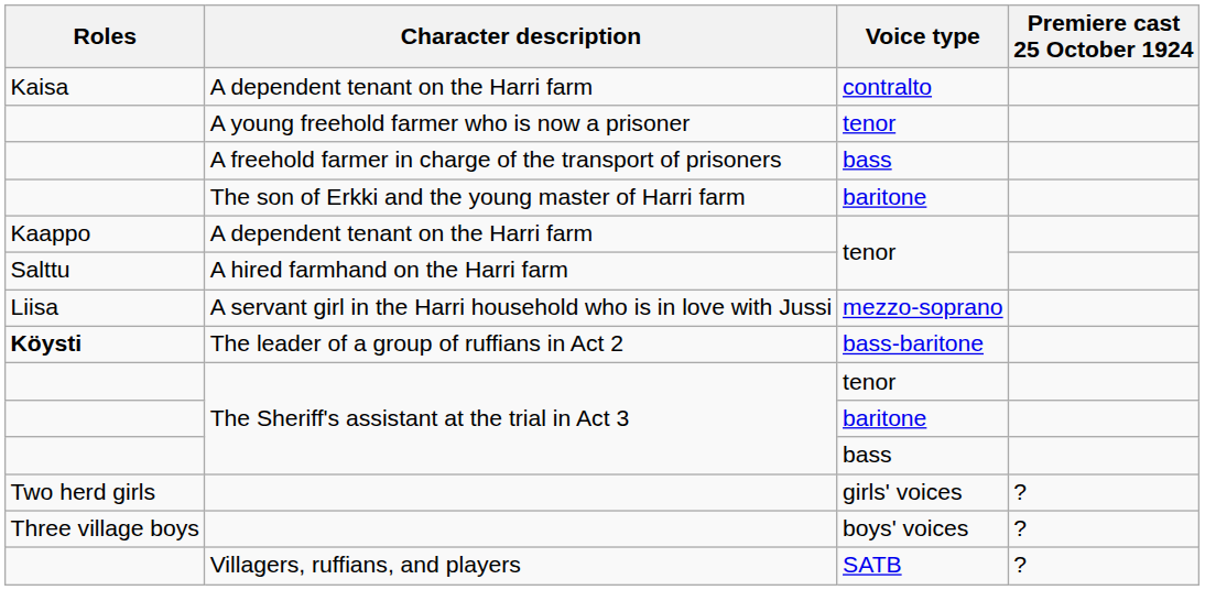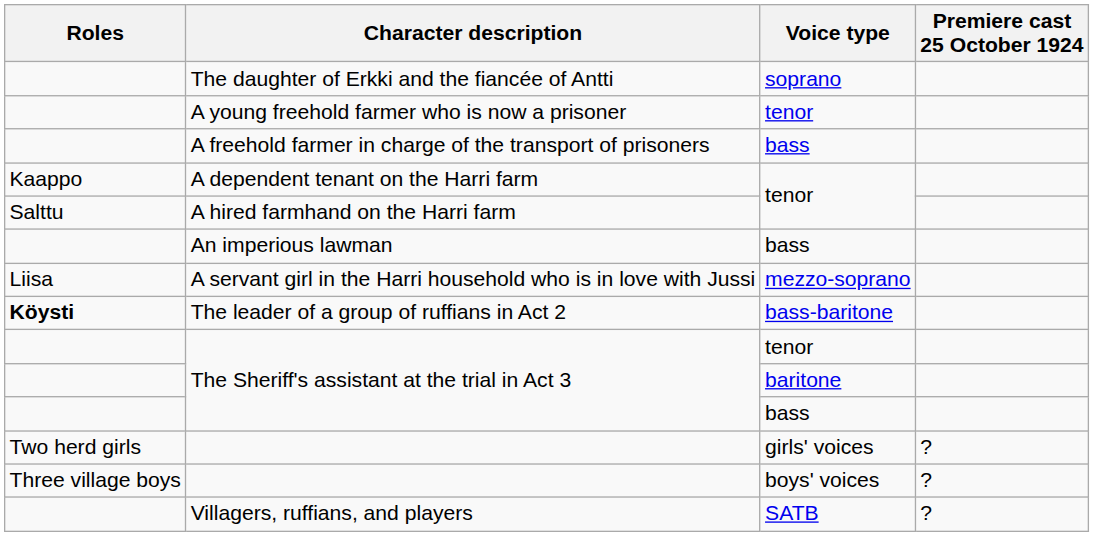+ row: The daughter of Erkki and the fiancée of Antti | soprano
- row: Kaisa | A dependent tenant on the Harri farm | contralto
- row: The son of Erkki and the young master of Harri farm | baritone
+ row: An imperious lawman | bass
